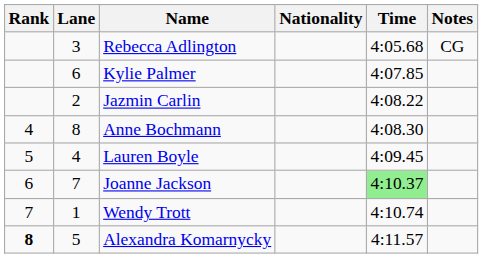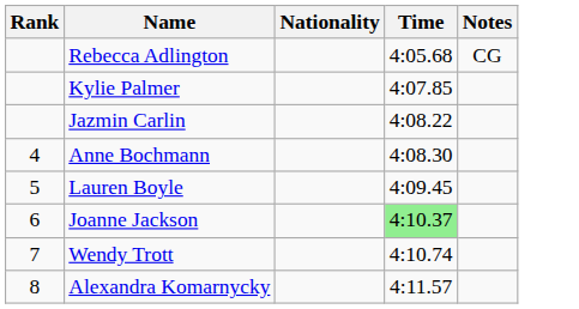- column: Lane | 3 | 6 | 2 | 8 | 4 | 7 | 1 | 5
Alexandra Komarnycky | Rank: bold -> normal
